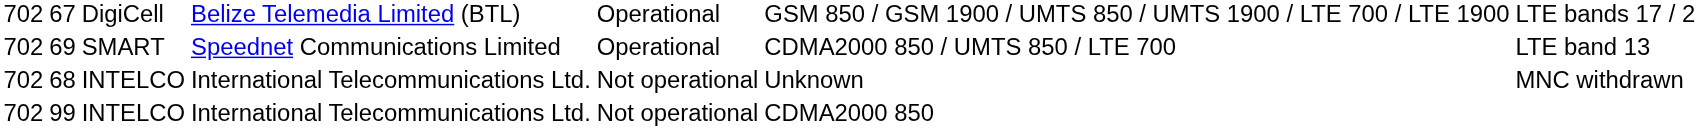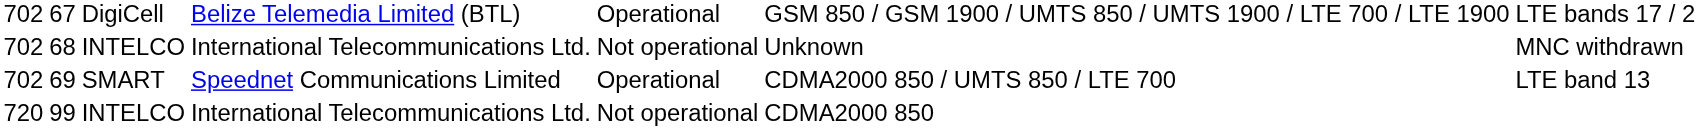rows swapped: 68 <-> 69
99 | column 1: 702 -> 720
